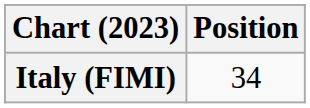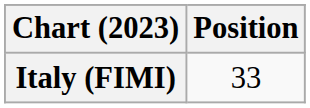Italy (FIMI) | Position: 34 -> 33
